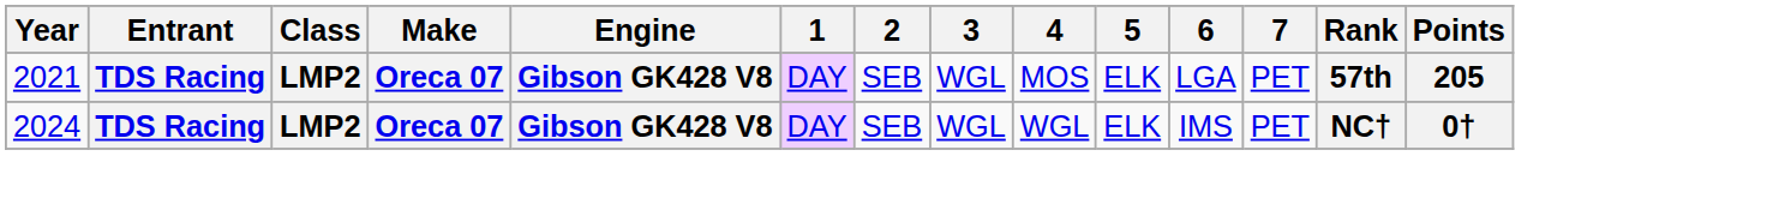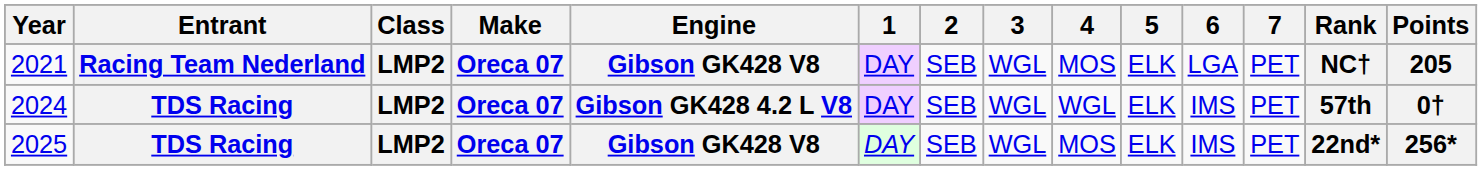2021 | Entrant: TDS Racing -> Racing Team Nederland
2021 | Rank: 57th -> NC†
2024 | Engine: Gibson GK428 V8 -> Gibson GK428 4.2 L V8
2024 | Rank: NC† -> 57th
+ row: 2025 | TDS Racing | LMP2 | Oreca 07 | Gibson GK428 V8 | DAY | SEB | WGL | MOS | ELK | IMS | PET | 22nd* | 256*
